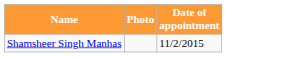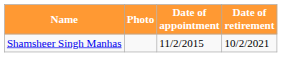+ column: Date of retirement | 10/2/2021
